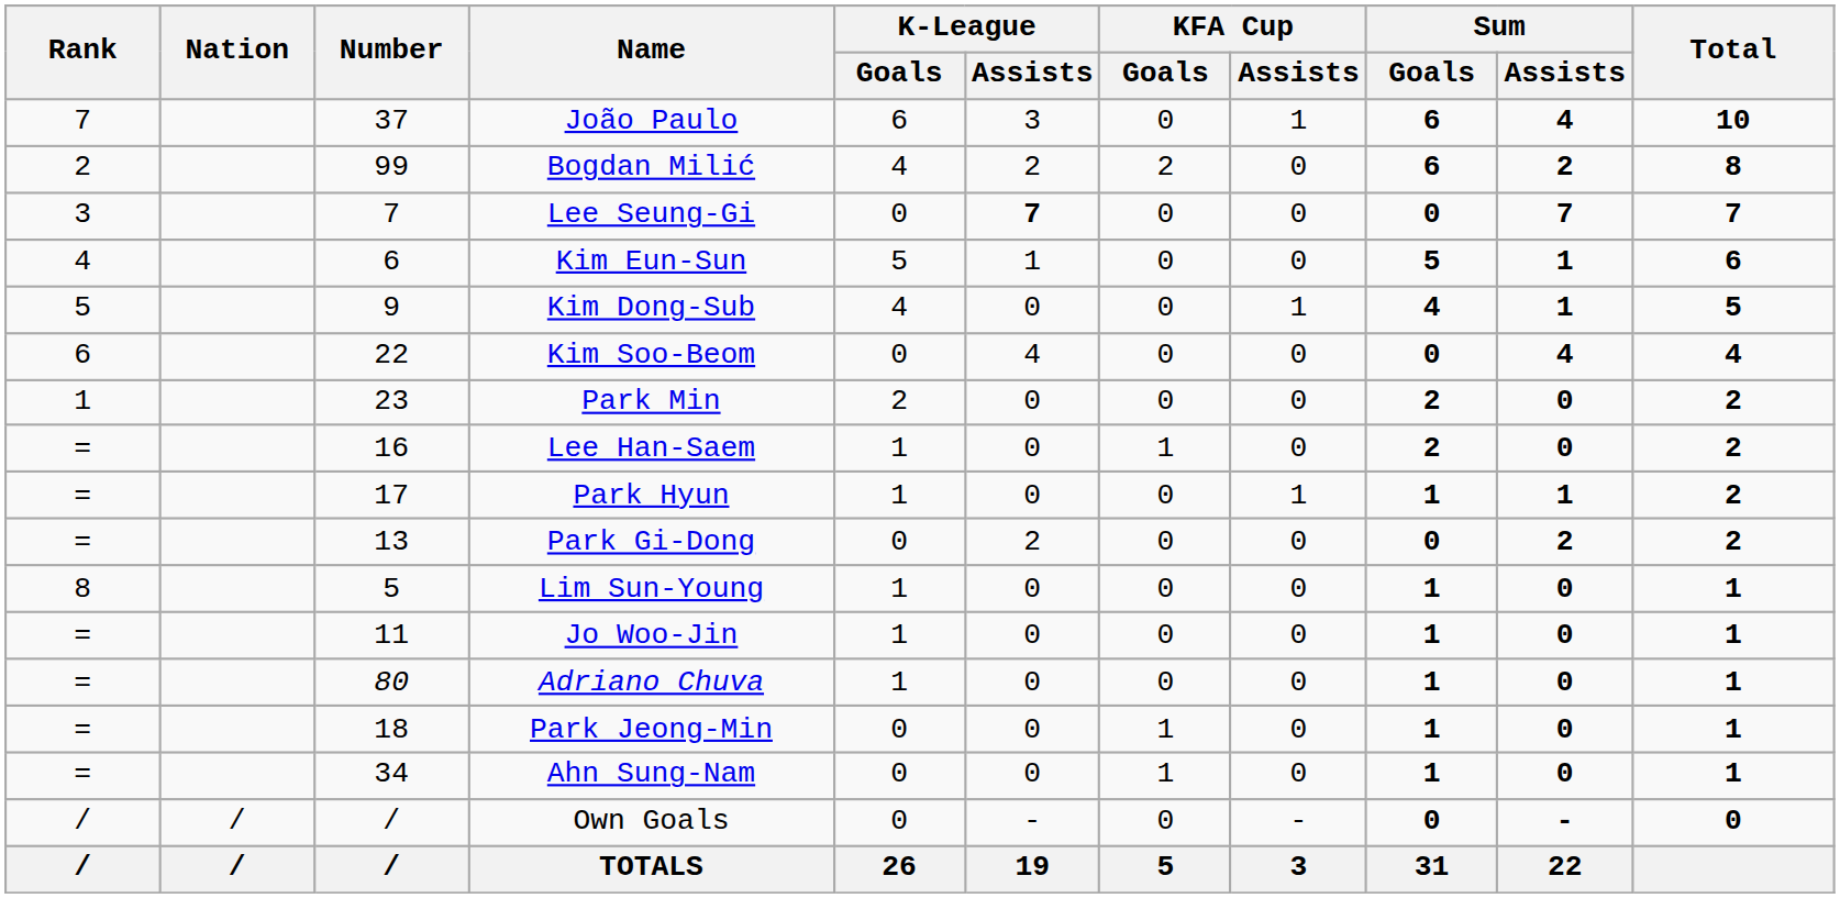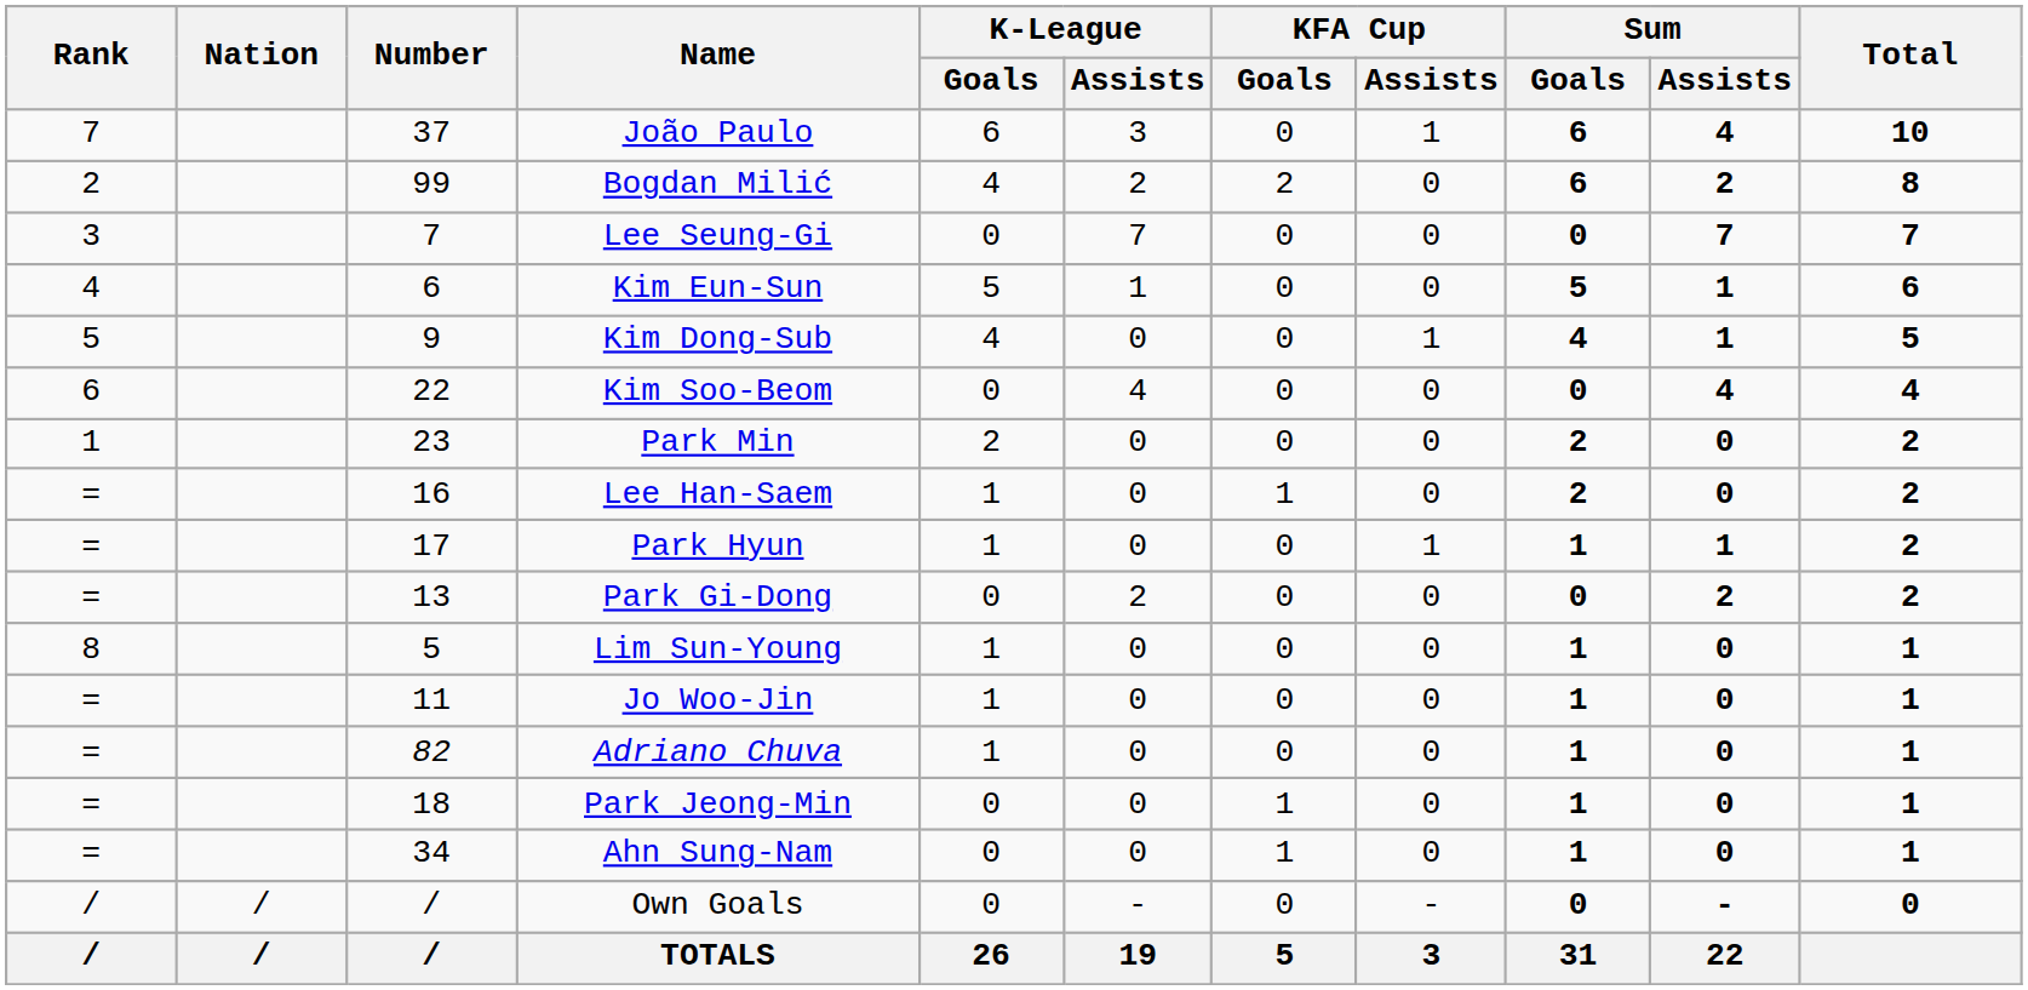Lee Seung-Gi | K-League / Assists: bold -> normal
Adriano Chuva | Number: 80 -> 82
